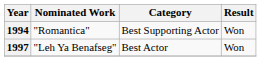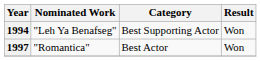1994 | Nominated Work: "Romantica" -> "Leh Ya Benafseg"
1997 | Nominated Work: "Leh Ya Benafseg" -> "Romantica"
